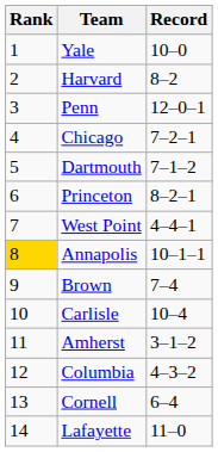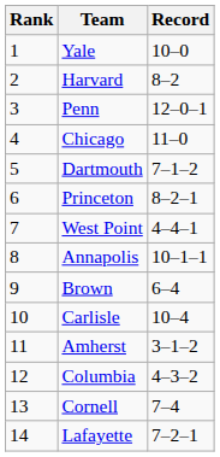Chicago | Record: 7–2–1 -> 11–0
Annapolis | Rank: gold background -> no background
Brown | Record: 7–4 -> 6–4
Cornell | Record: 6–4 -> 7–4
Lafayette | Record: 11–0 -> 7–2–1
